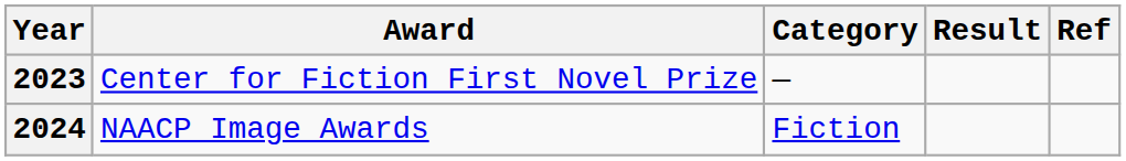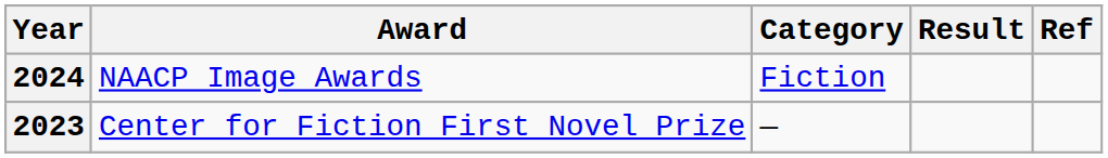rows swapped: 2023 <-> 2024
